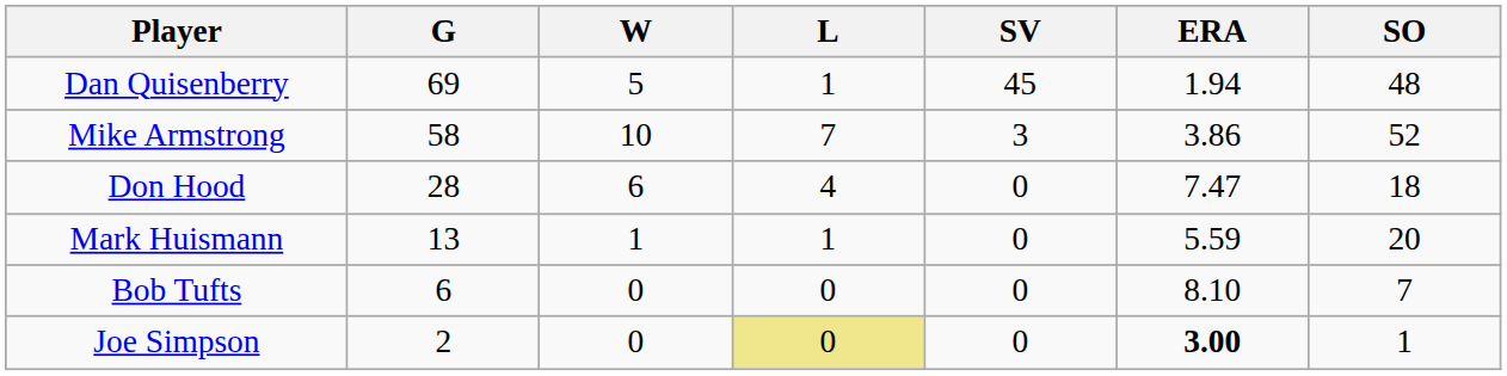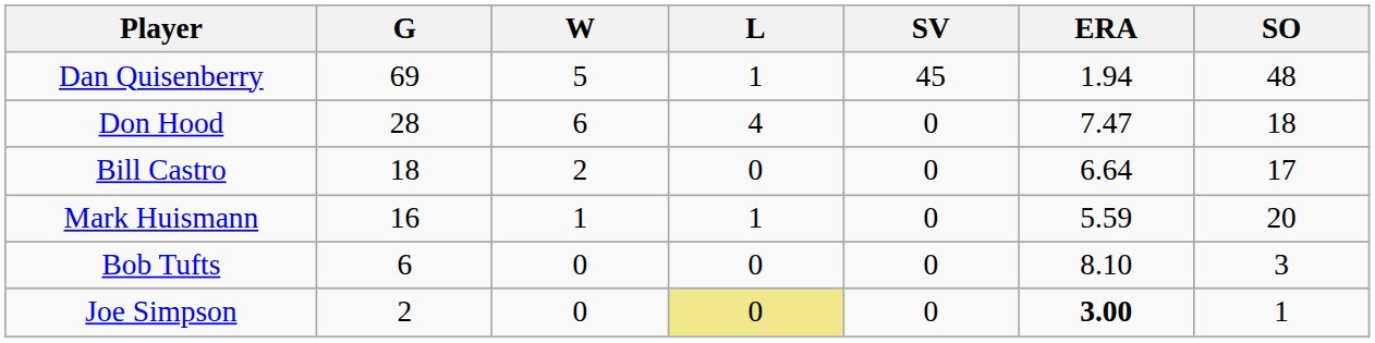- row: Mike Armstrong | 58 | 10 | 7 | 3 | 3.86 | 52
+ row: Bill Castro | 18 | 2 | 0 | 0 | 6.64 | 17
Mark Huismann | G: 13 -> 16
Bob Tufts | SO: 7 -> 3
